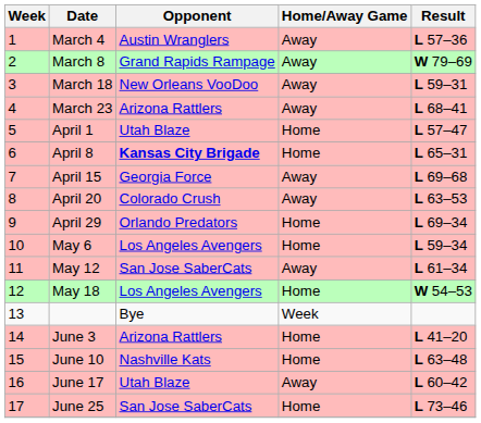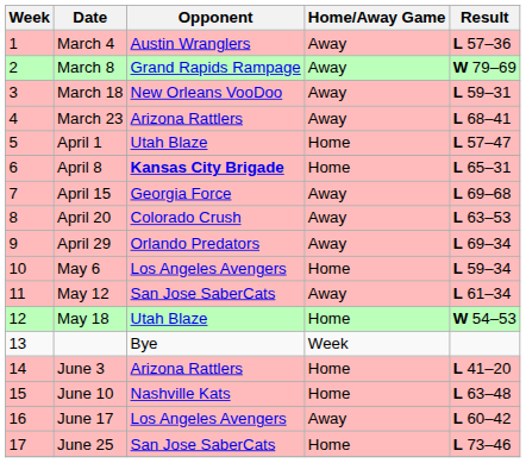April 29 | Home/Away Game: Home -> Away
May 18 | Opponent: Los Angeles Avengers -> Utah Blaze
June 17 | Opponent: Utah Blaze -> Los Angeles Avengers
